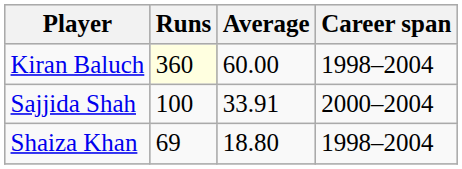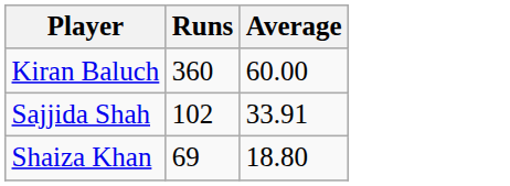- column: Career span | 1998–2004 | 2000–2004 | 1998–2004
Kiran Baluch | Runs: lightyellow background -> no background
Sajjida Shah | Runs: 100 -> 102
